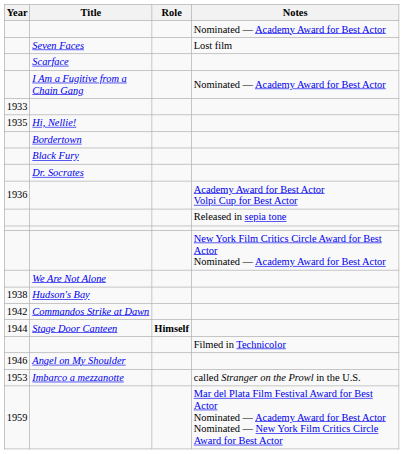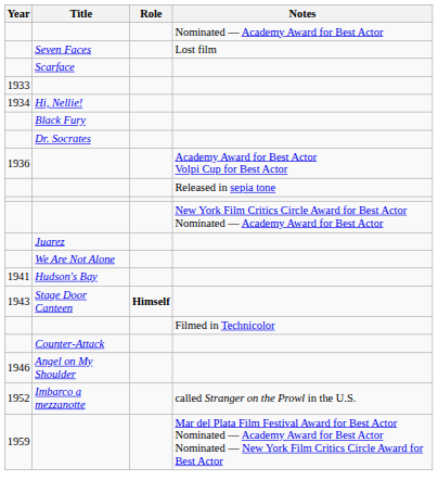- row: I Am a Fugitive from a Chain Gang | Nominated — Academy Award for Best Actor
Hi, Nellie! | Year: 1935 -> 1934
- row: Bordertown
+ row: Juarez
Hudson's Bay | Year: 1938 -> 1941
- row: 1942 | Commandos Strike at Dawn
Stage Door Canteen | Year: 1944 -> 1943
+ row: Counter-Attack
Imbarco a mezzanotte | Year: 1953 -> 1952
